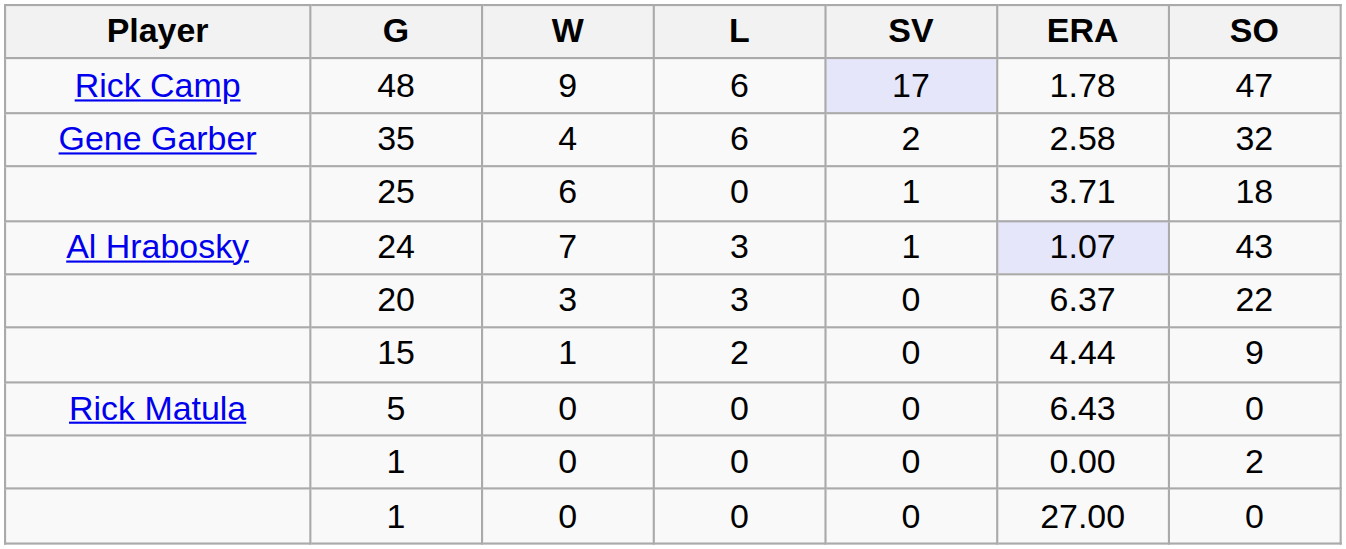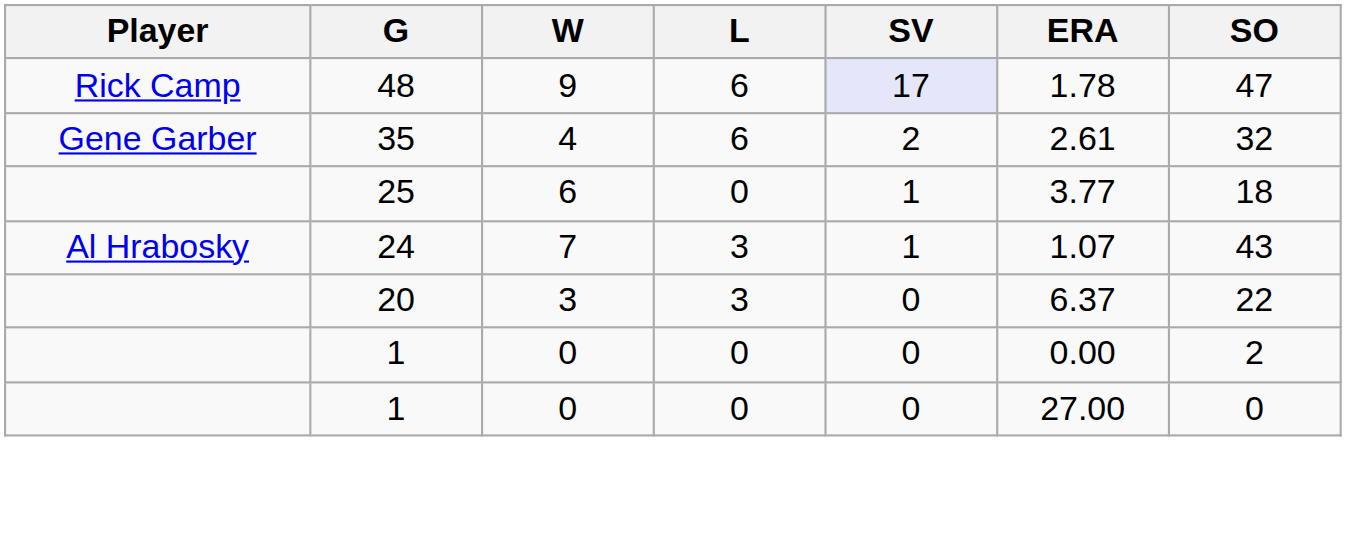35 | ERA: 2.58 -> 2.61
25 | ERA: 3.71 -> 3.77
24 | ERA: lavender background -> no background
- row: 15 | 1 | 2 | 0 | 4.44 | 9
- row: Rick Matula | 5 | 0 | 0 | 0 | 6.43 | 0
